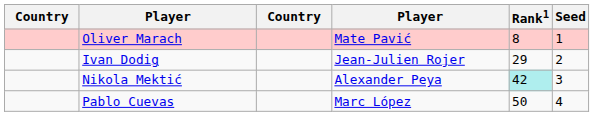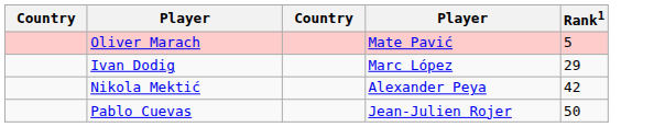- column: Seed | 1 | 2 | 3 | 4
Oliver Marach | Rank1: 8 -> 5
Ivan Dodig | column 4: Jean-Julien Rojer -> Marc López
Nikola Mektić | Rank1: paleturquoise background -> no background
Pablo Cuevas | column 4: Marc López -> Jean-Julien Rojer
